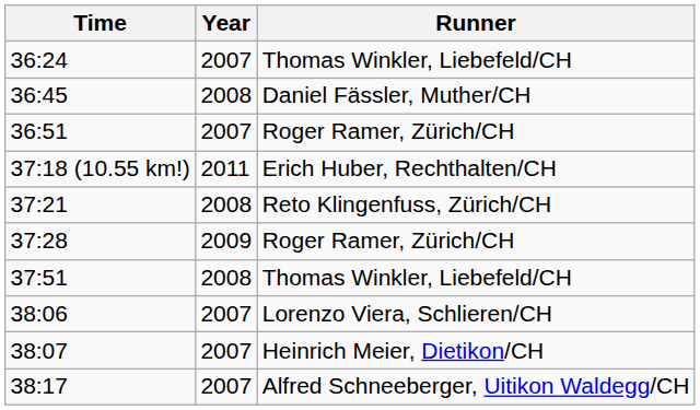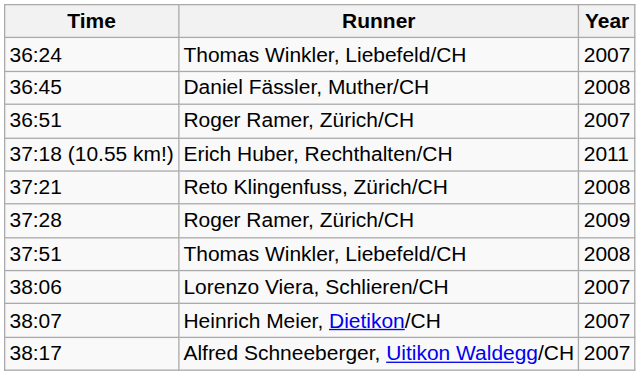columns swapped: Runner <-> Year
